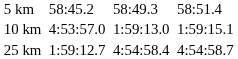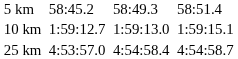10 km | column 3: 4:53:57.0 -> 1:59:12.7
25 km | column 3: 1:59:12.7 -> 4:53:57.0
